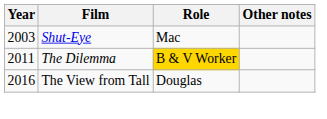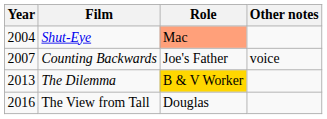Shut-Eye | Year: 2003 -> 2004
Shut-Eye | Role: no background -> lightsalmon background
+ row: 2007 | Counting Backwards | Joe's Father | voice
The Dilemma | Year: 2011 -> 2013
